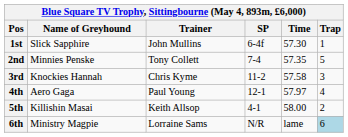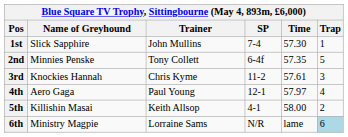1st | SP: 6-4f -> 7-4
2nd | SP: 7-4 -> 6-4f
3rd | Time: 57.58 -> 57.61
